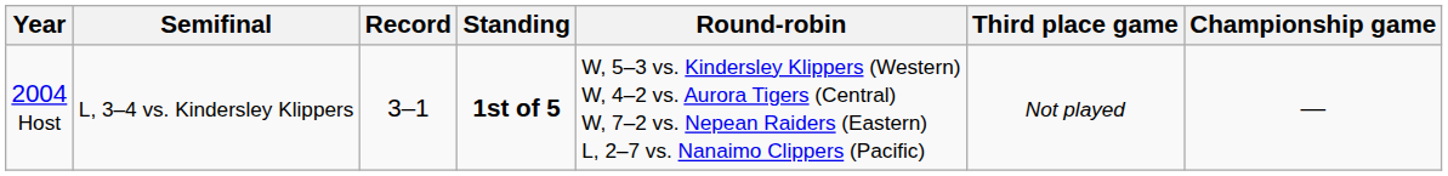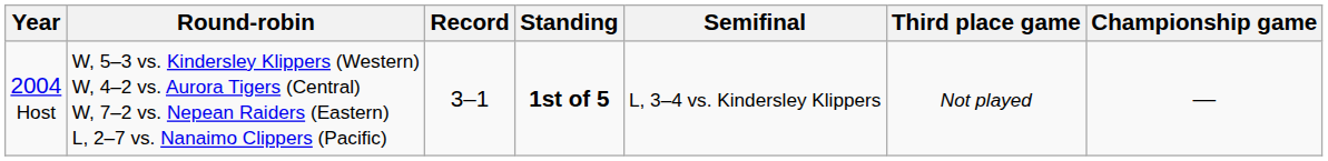columns swapped: Round-robin <-> Semifinal
